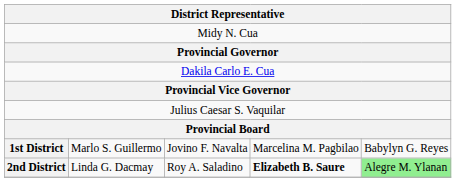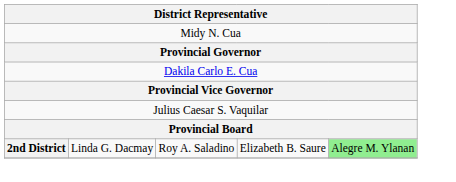- row: 1st District | Marlo S. Guillermo | Jovino F. Navalta | Marcelina M. Pagbilao | Babylyn G. Reyes
2nd District | column 4: bold -> normal
